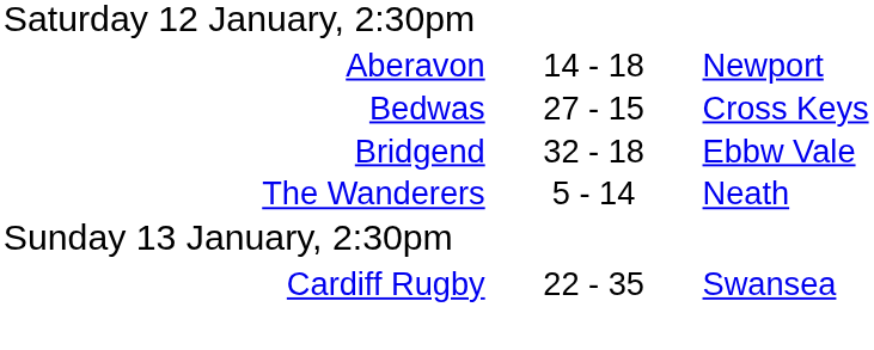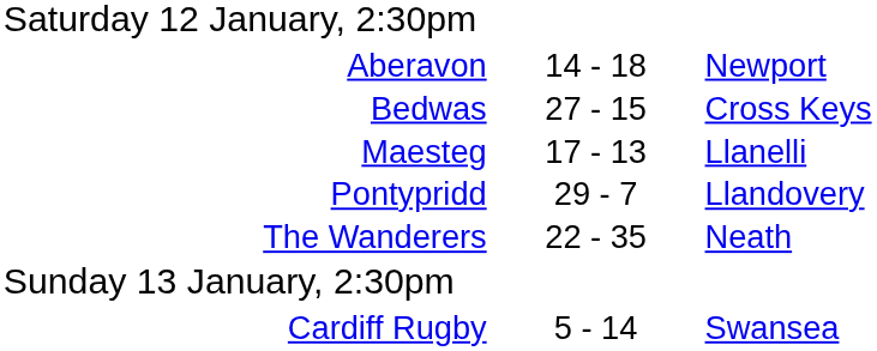- row: Bridgend | 32 - 18 | Ebbw Vale
+ row: Maesteg | 17 - 13 | Llanelli
+ row: Pontypridd | 29 - 7 | Llandovery
The Wanderers | column 2: 5 - 14 -> 22 - 35
Cardiff Rugby | column 2: 22 - 35 -> 5 - 14
